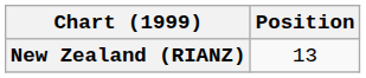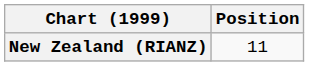New Zealand (RIANZ) | Position: 13 -> 11
